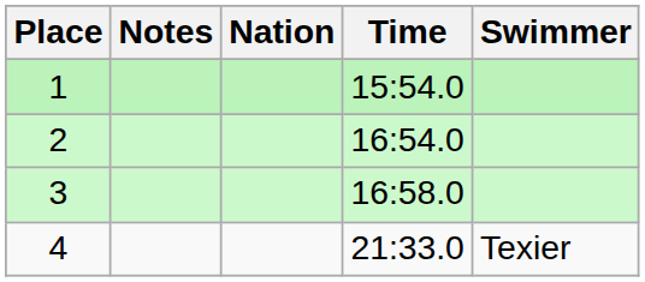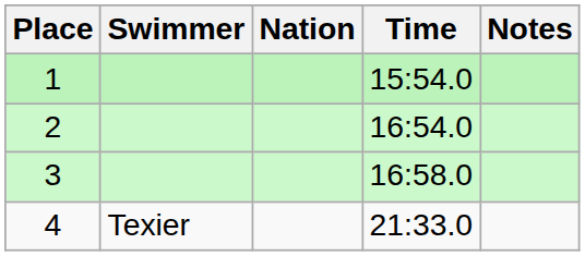columns swapped: Swimmer <-> Notes
